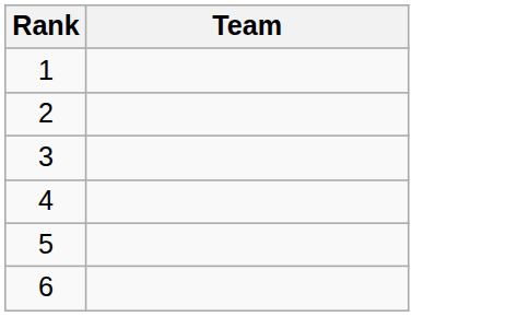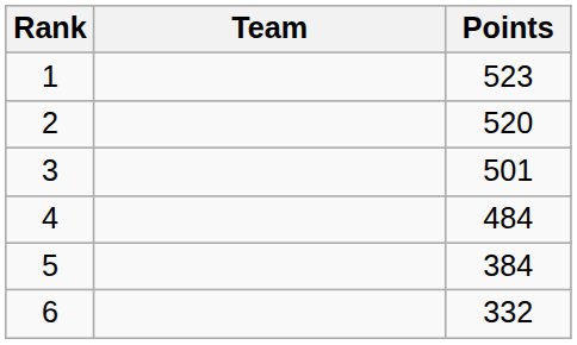+ column: Points | 523 | 520 | 501 | 484 | 384 | 332
